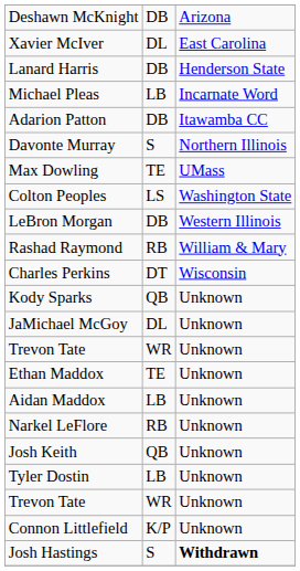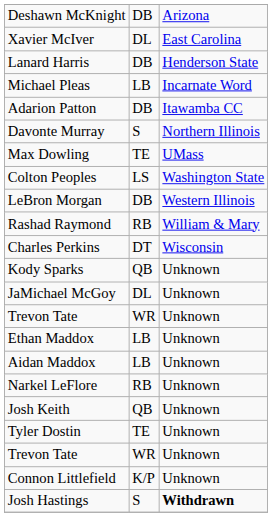Ethan Maddox | column 2: TE -> LB
Tyler Dostin | column 2: LB -> TE
